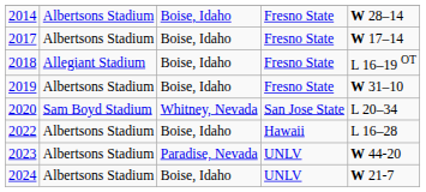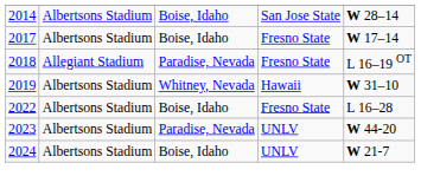2014 | column 4: Fresno State -> San Jose State
2018 | column 3: Boise, Idaho -> Paradise, Nevada
2019 | column 3: Boise, Idaho -> Whitney, Nevada
2019 | column 4: Fresno State -> Hawaii
- row: 2020 | Sam Boyd Stadium | Whitney, Nevada | San Jose State | L 20–34
2022 | column 4: Hawaii -> Fresno State
